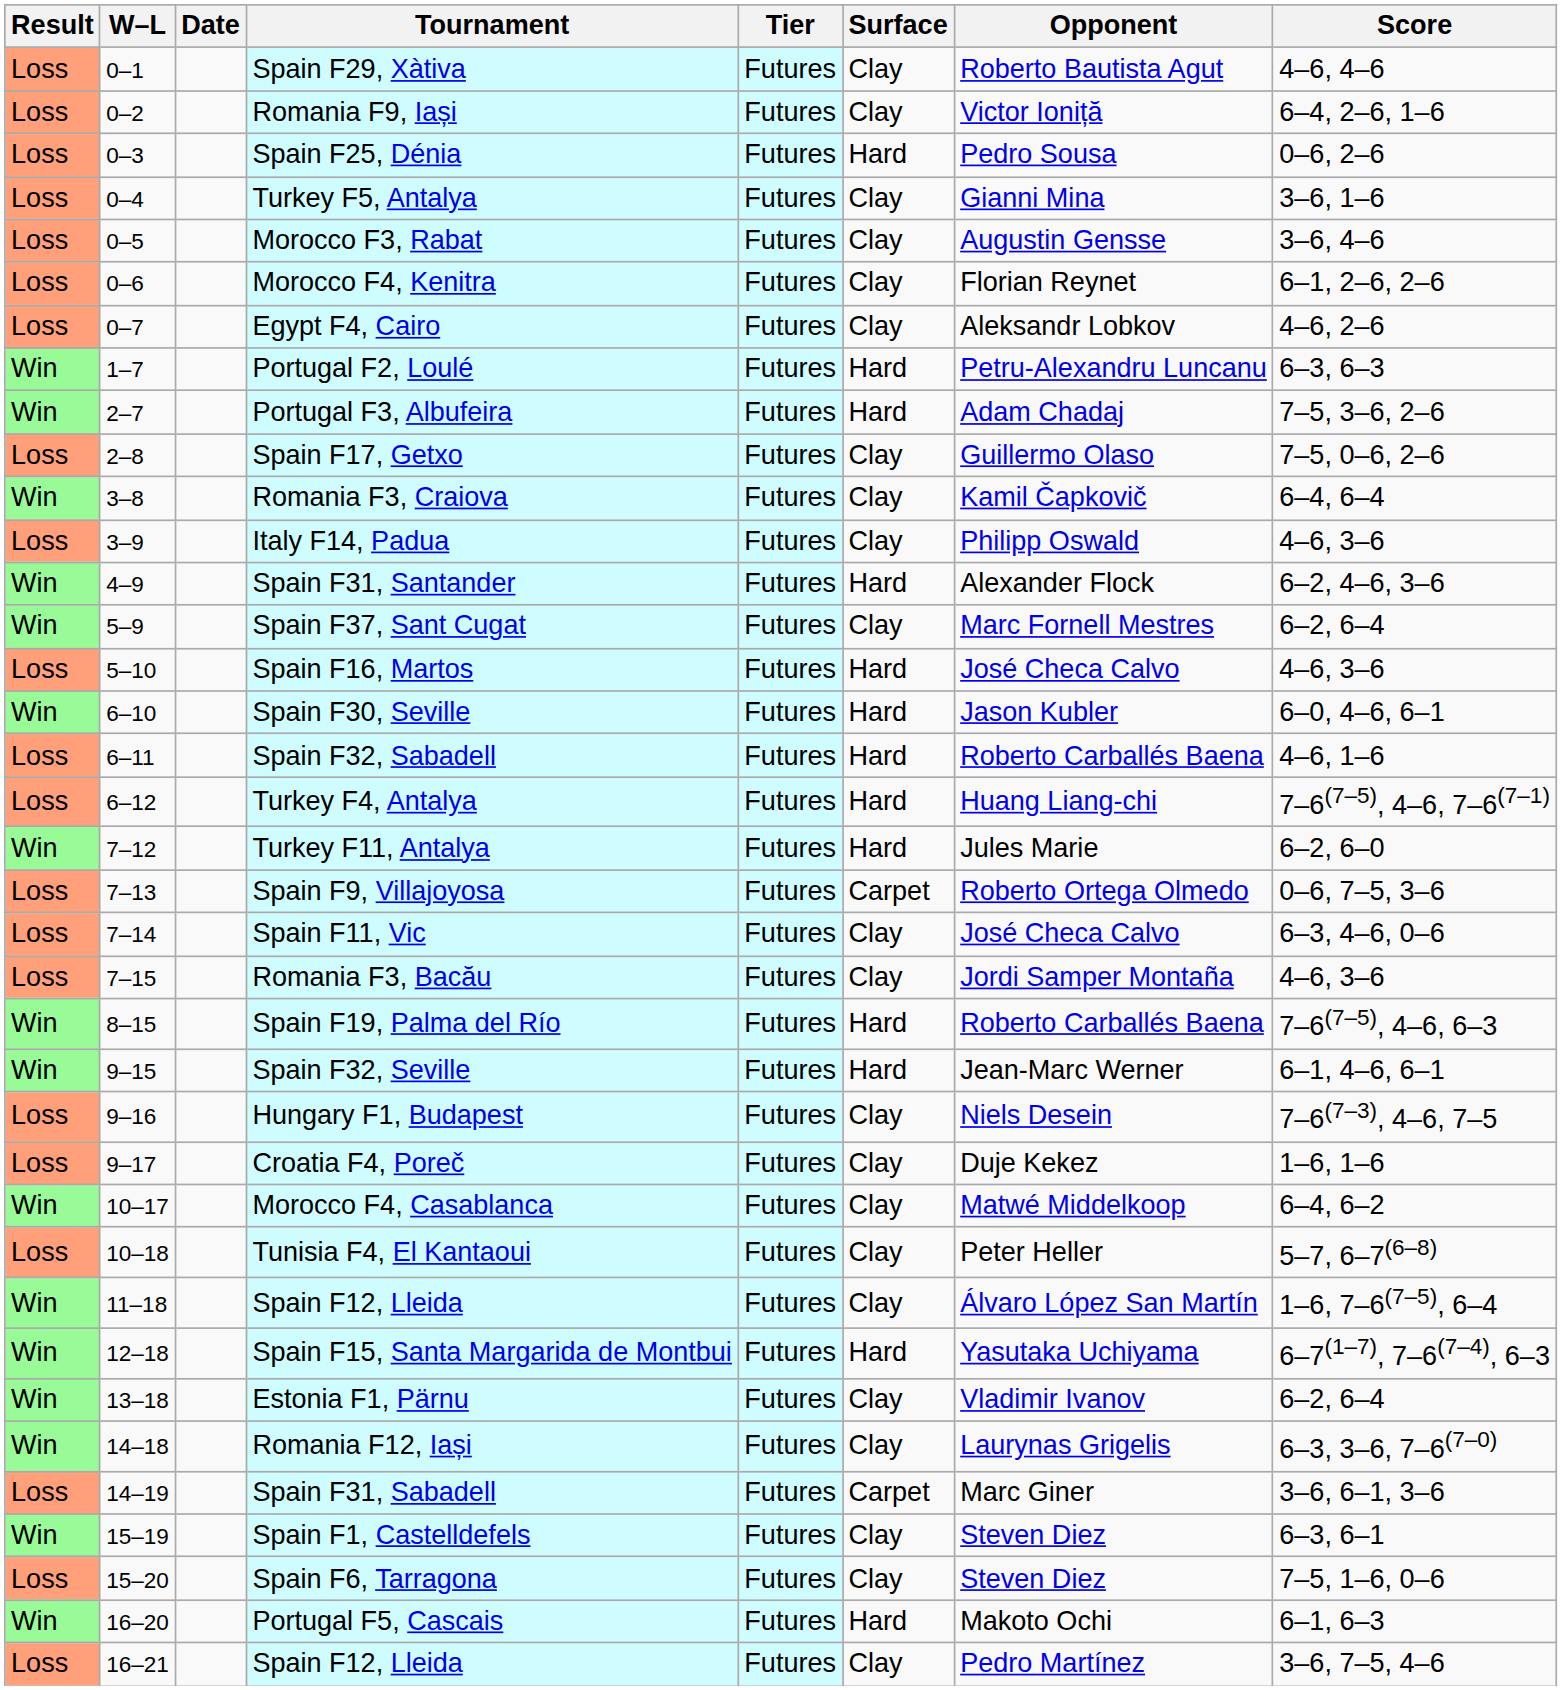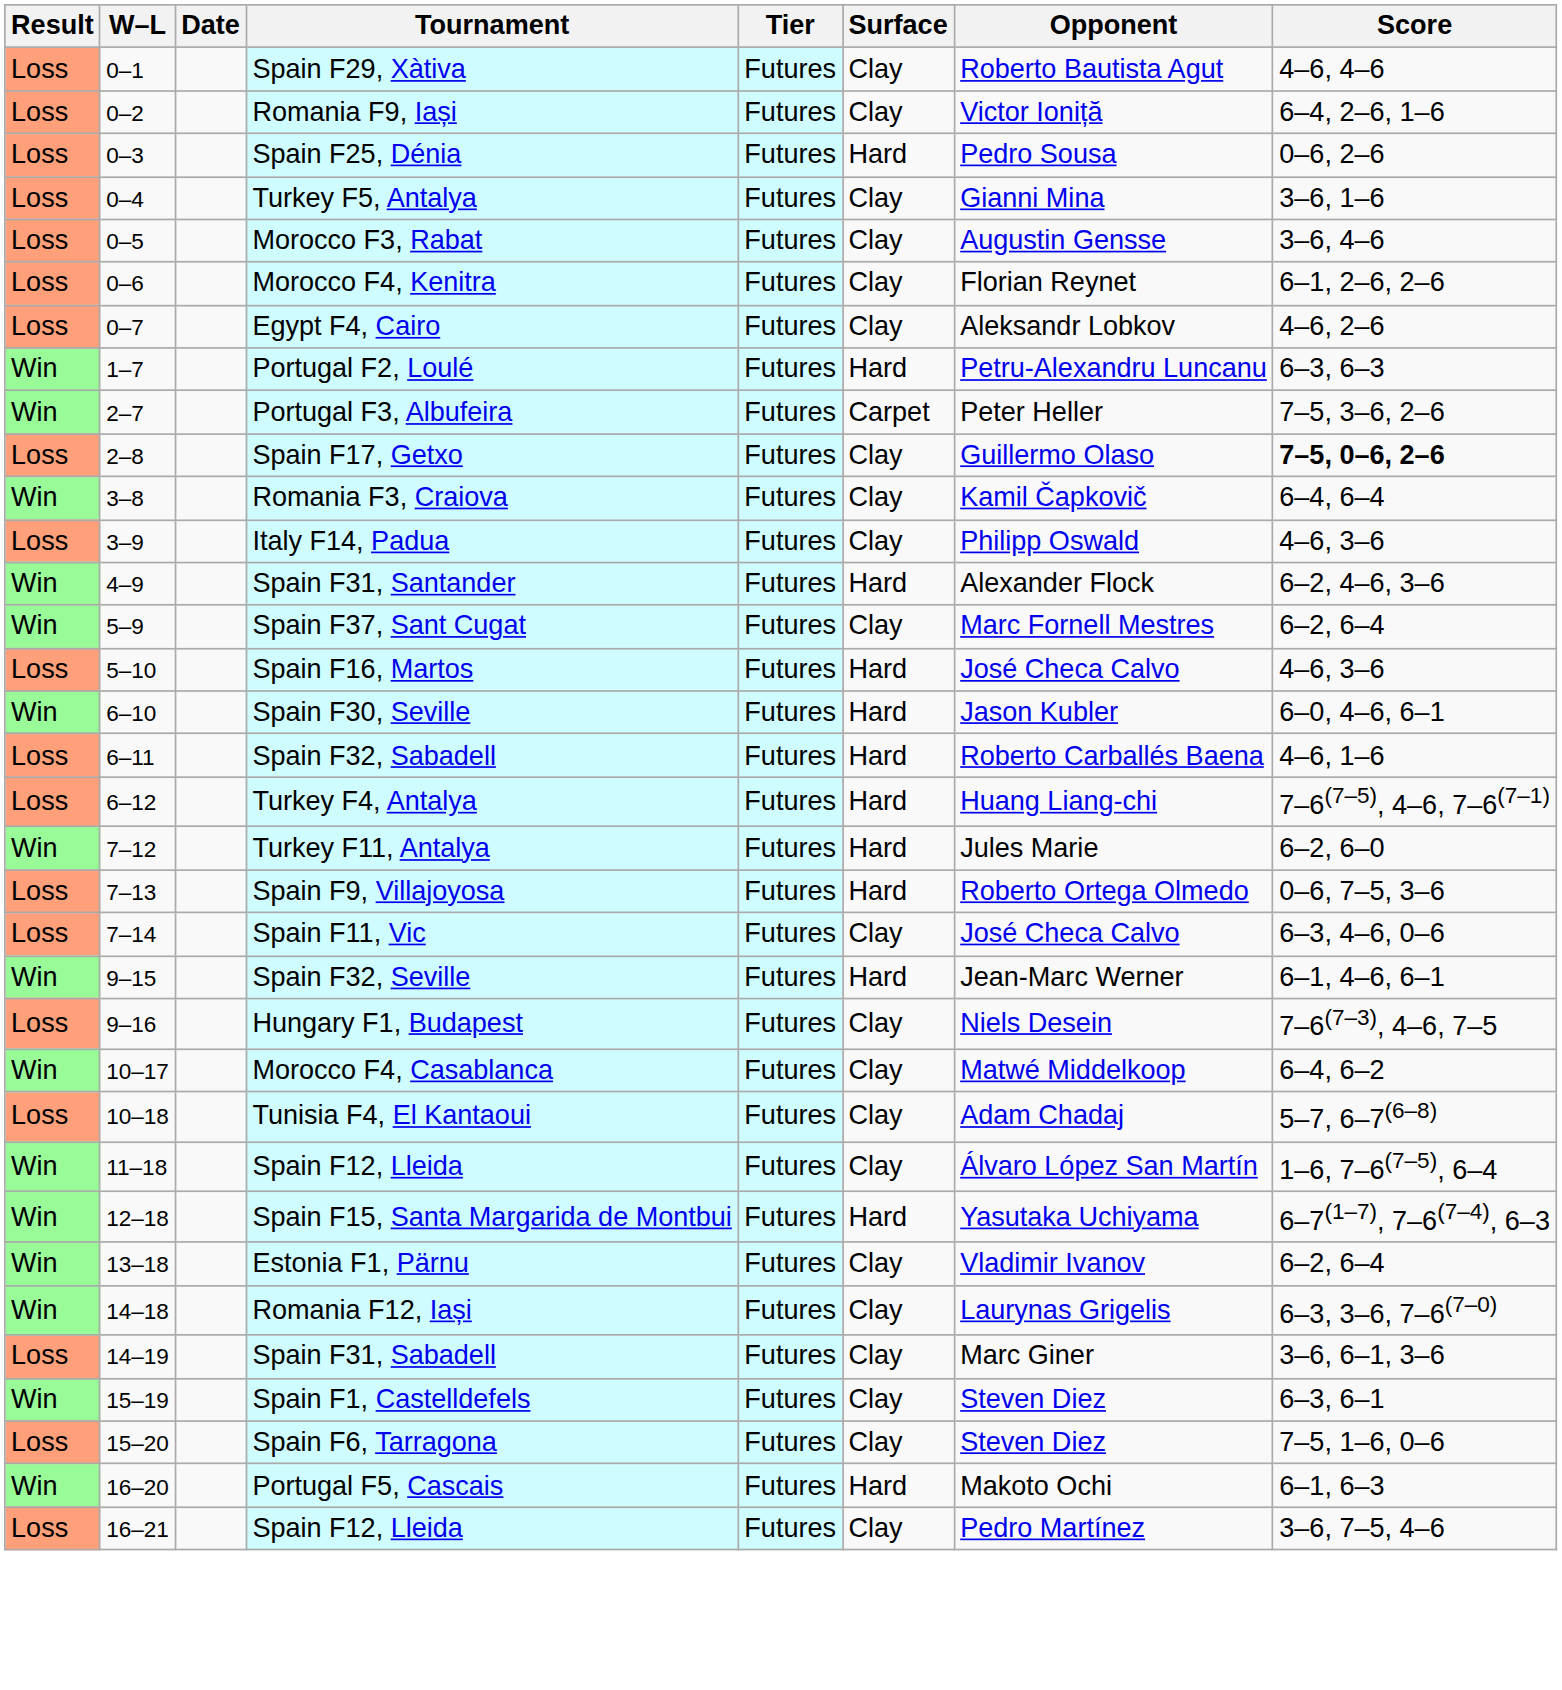Portugal F3, Albufeira | Surface: Hard -> Carpet
Portugal F3, Albufeira | Opponent: Adam Chadaj -> Peter Heller
Spain F17, Getxo | Score: normal -> bold
Spain F9, Villajoyosa | Surface: Carpet -> Hard
- row: Loss | 7–15 | Romania F3, Bacău | Futures | Clay | Jordi Samper Montaña | 4–6, 3–6
- row: Win | 8–15 | Spain F19, Palma del Río | Futures | Hard | Roberto Carballés Baena | 7–6(7–5), 4–6, 6–3
- row: Loss | 9–17 | Croatia F4, Poreč | Futures | Clay | Duje Kekez | 1–6, 1–6
Tunisia F4, El Kantaoui | Opponent: Peter Heller -> Adam Chadaj
Spain F31, Sabadell | Surface: Carpet -> Clay
